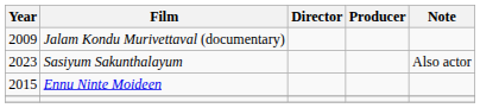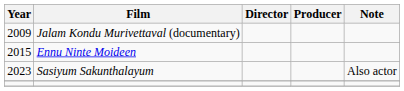rows swapped: Ennu Ninte Moideen <-> Sasiyum Sakunthalayum
